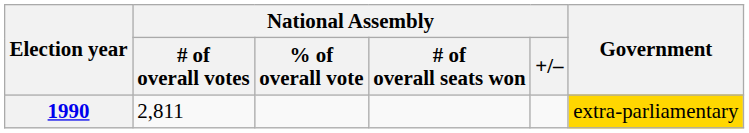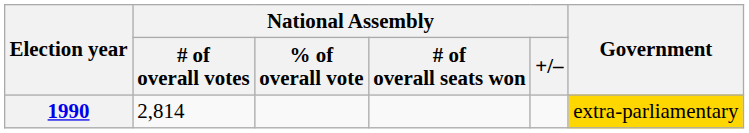1990 | National Assembly / # of overall votes: 2,811 -> 2,814
